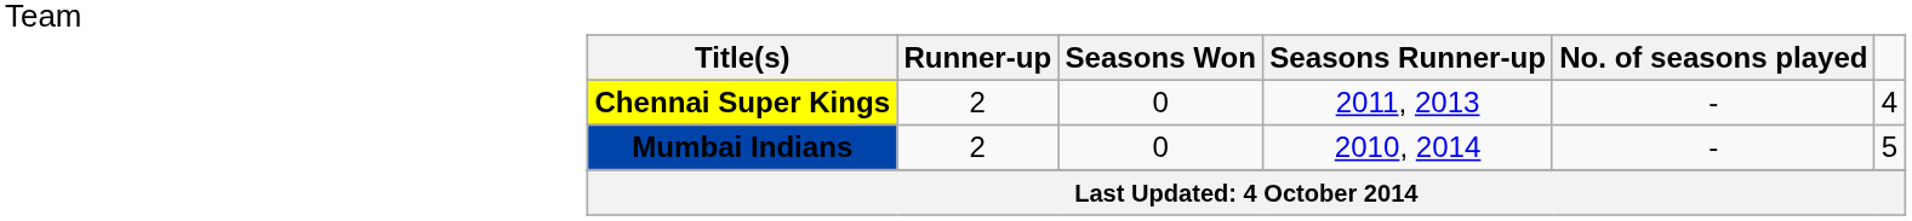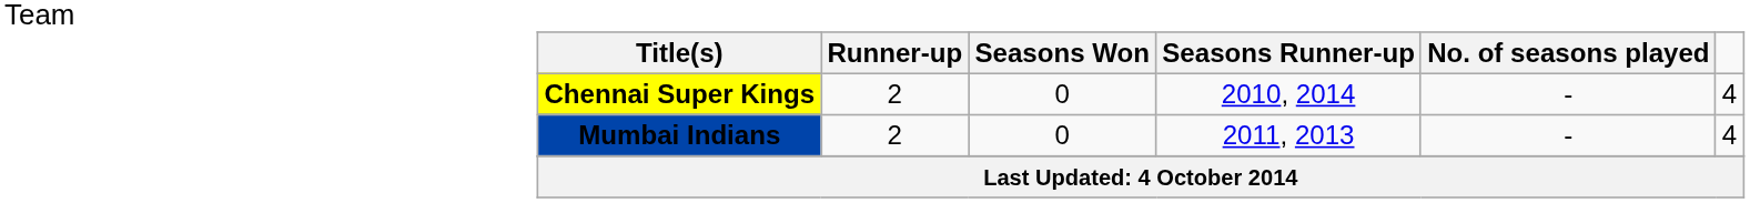Chennai Super Kings | Seasons Won: 2011, 2013 -> 2010, 2014
Mumbai Indians | Seasons Won: 2010, 2014 -> 2011, 2013
Mumbai Indians | No. of seasons played: 5 -> 4
